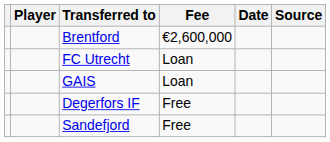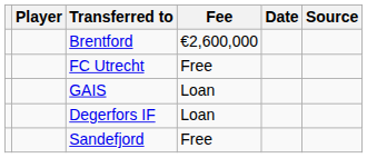FC Utrecht | Fee: Loan -> Free
Degerfors IF | Fee: Free -> Loan
